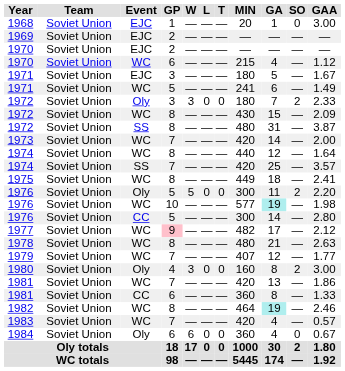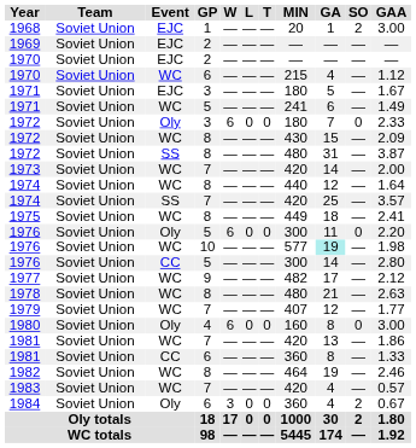1968 | SO: 0 -> 2
1972 / Oly | W: 3 -> 6
1972 / Oly | SO: 2 -> 0
1976 / Oly | W: 5 -> 6
1976 / Oly | SO: 2 -> 0
1977 | GP: pink background -> no background
1980 | W: 3 -> 6
1980 | SO: 2 -> 0
1982 | GA: paleturquoise background -> no background
1984 | W: 6 -> 3
1984 | SO: 0 -> 2
